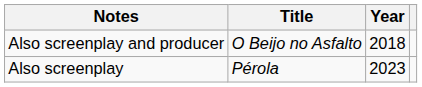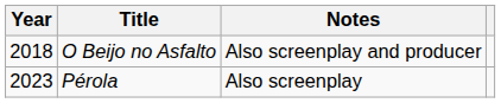columns swapped: Year <-> Notes
